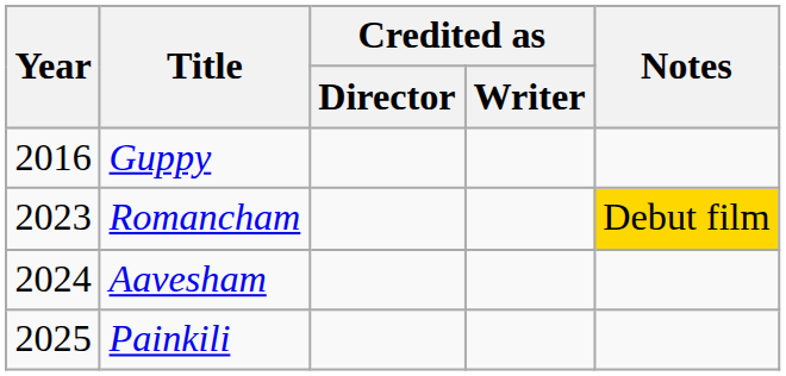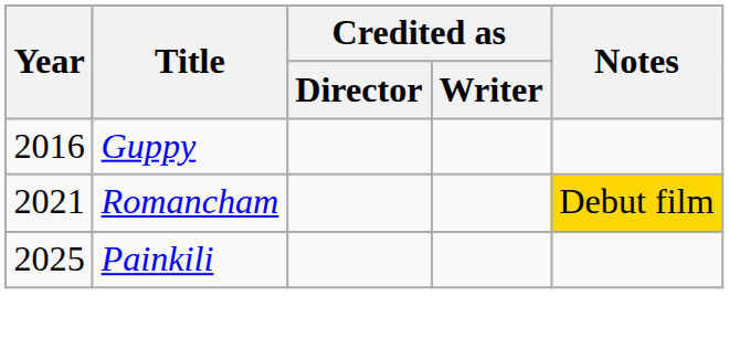Romancham | Year: 2023 -> 2021
- row: 2024 | Aavesham
